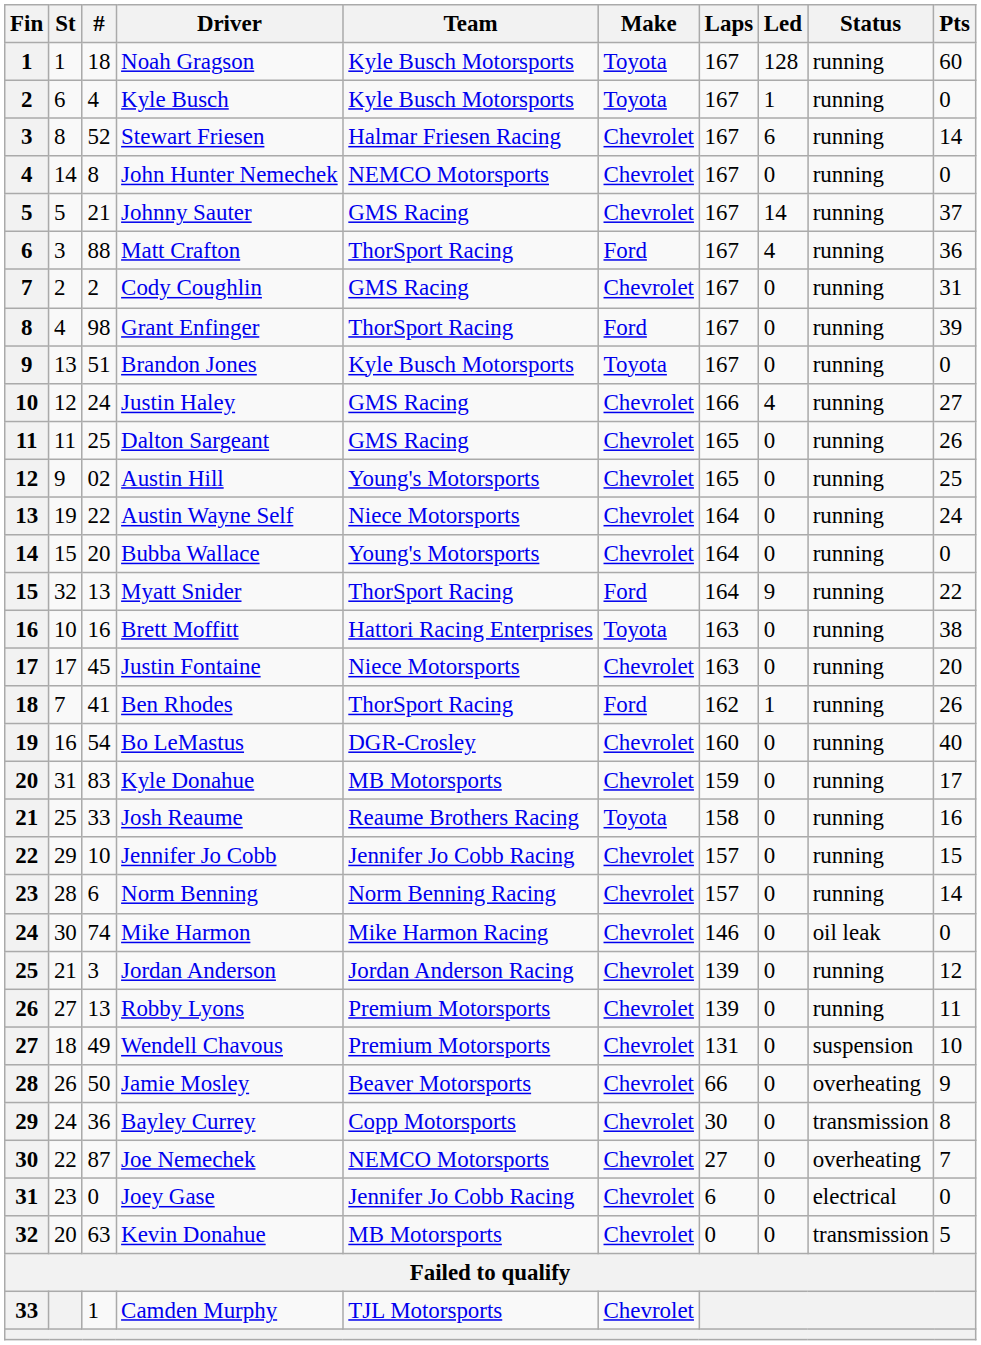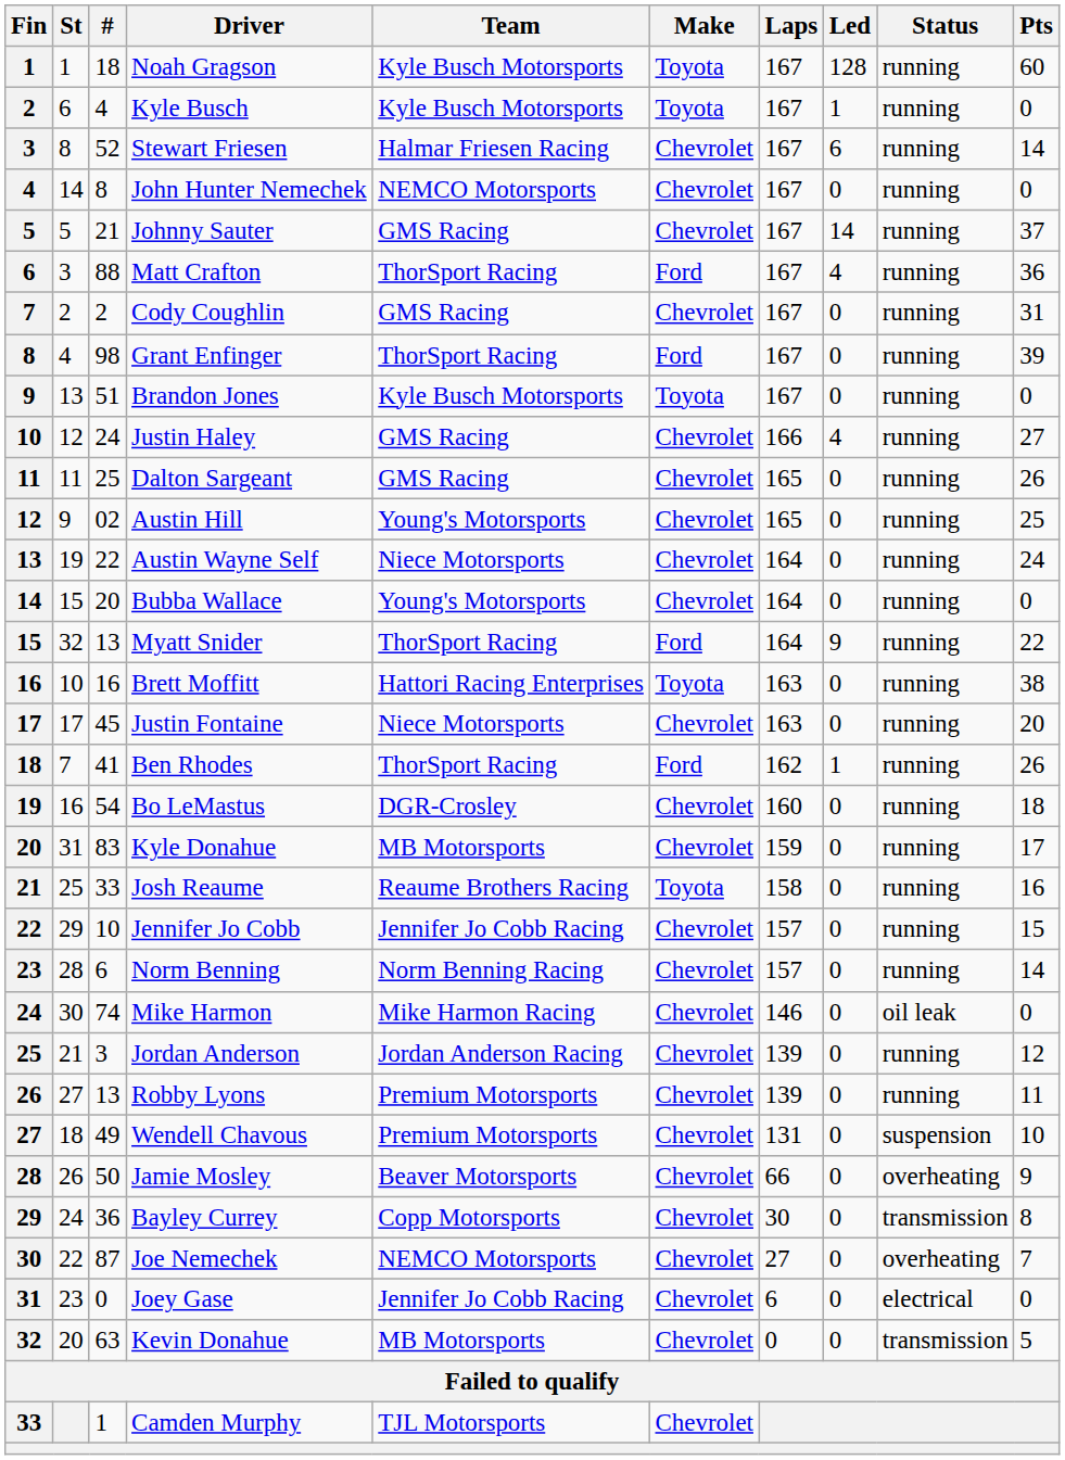Bo LeMastus | Pts: 40 -> 18
